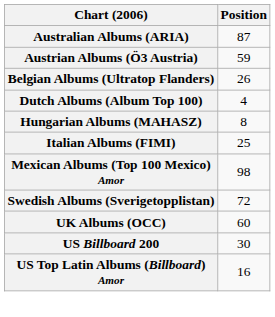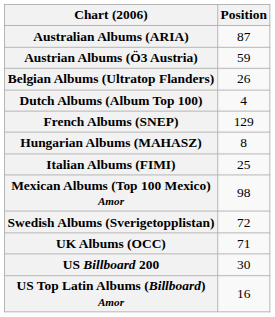+ row: French Albums (SNEP) | 129
UK Albums (OCC) | Position: 60 -> 71
